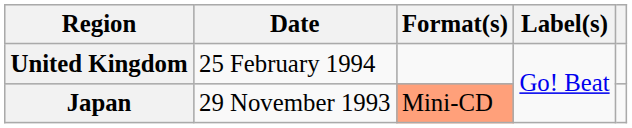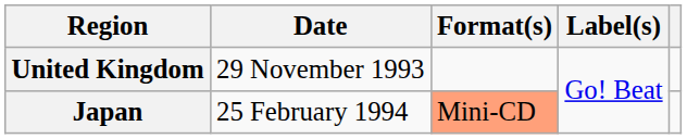United Kingdom | Date: 25 February 1994 -> 29 November 1993
Japan | Date: 29 November 1993 -> 25 February 1994
